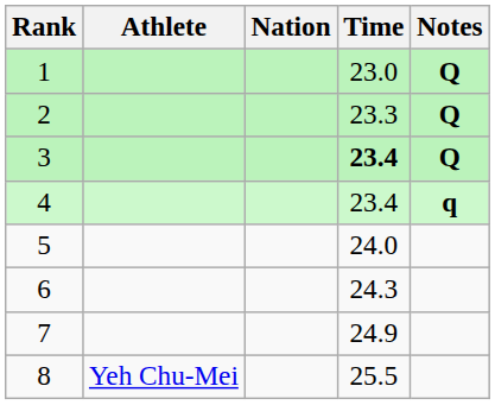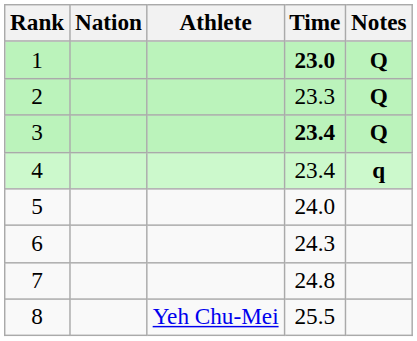columns swapped: Athlete <-> Nation
1 | Time: normal -> bold
7 | Time: 24.9 -> 24.8
